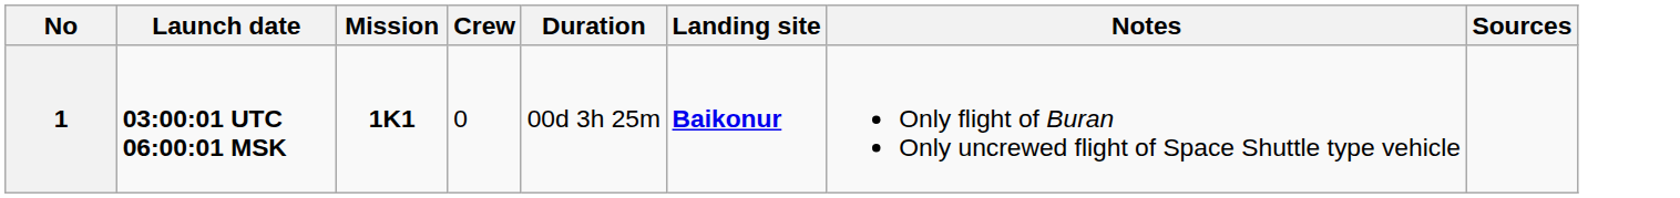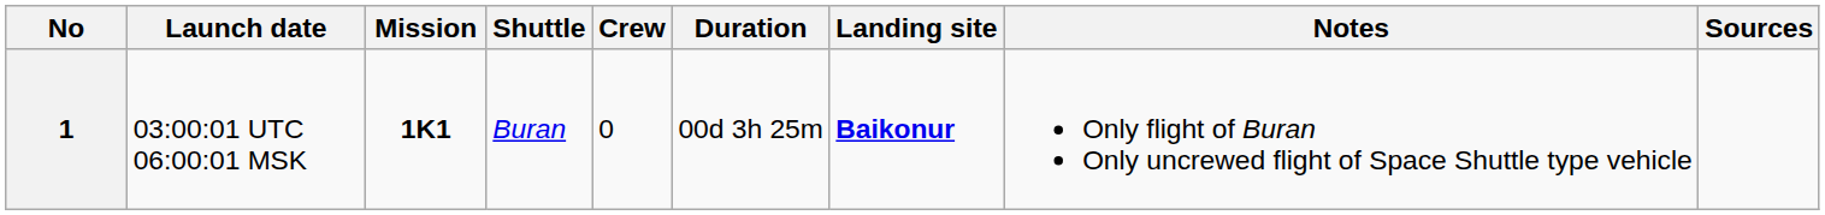+ column: Shuttle | Buran
1 | Launch date: bold -> normal
